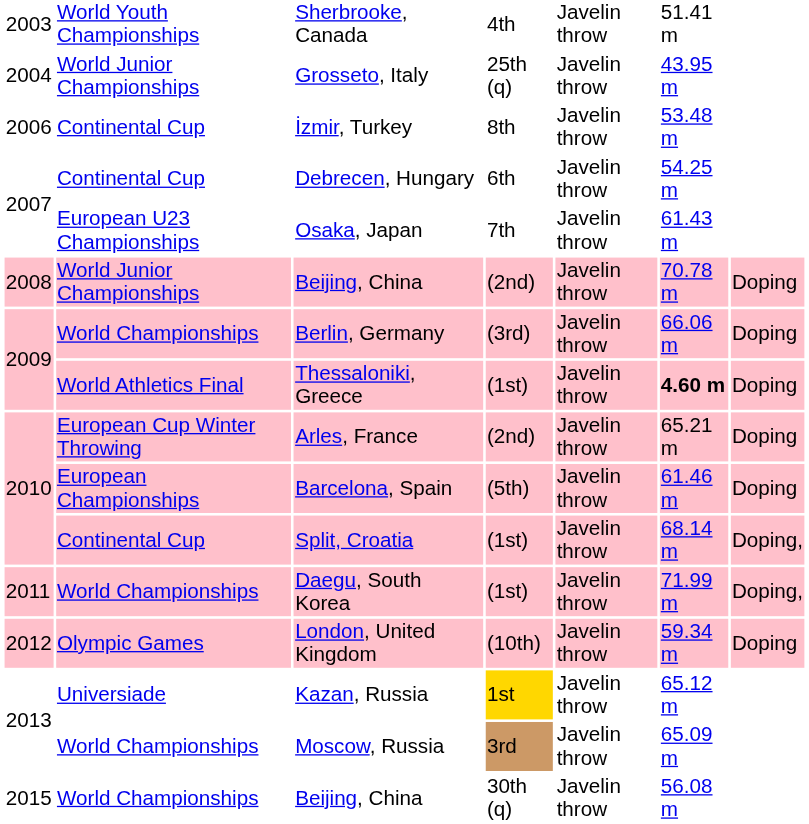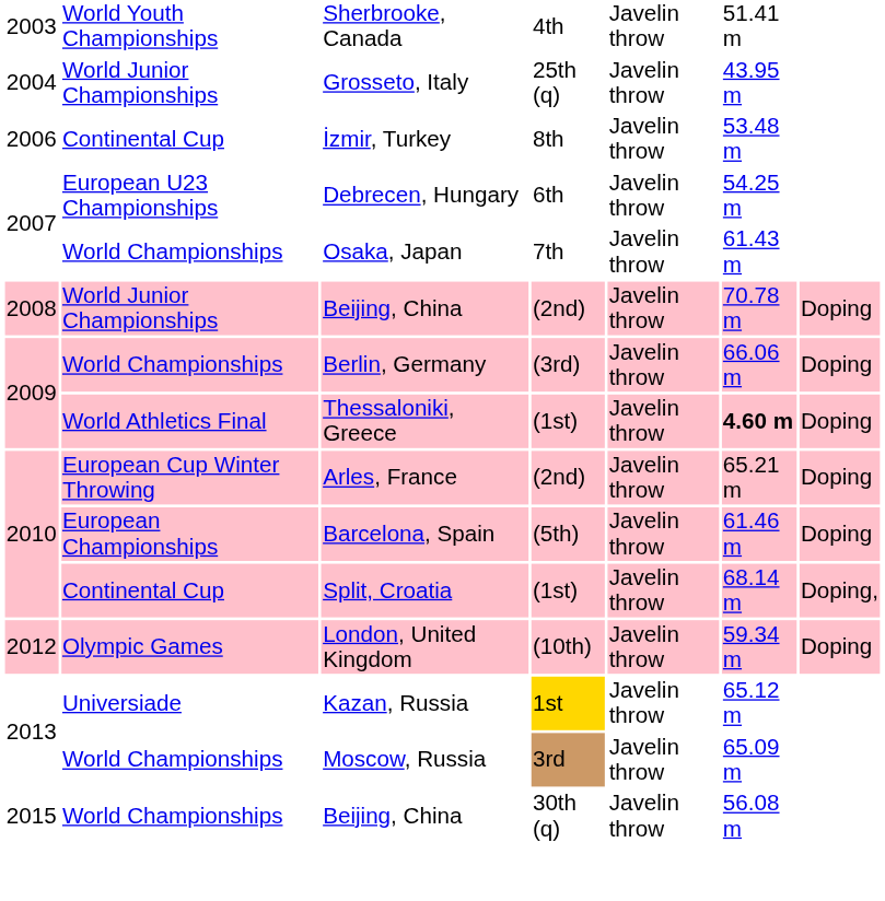Debrecen, Hungary | column 2: Continental Cup -> European U23 Championships
Osaka, Japan | column 2: European U23 Championships -> World Championships
- row: 2011 | World Championships | Daegu, South Korea | (1st) | Javelin throw | 71.99 m | Doping,
